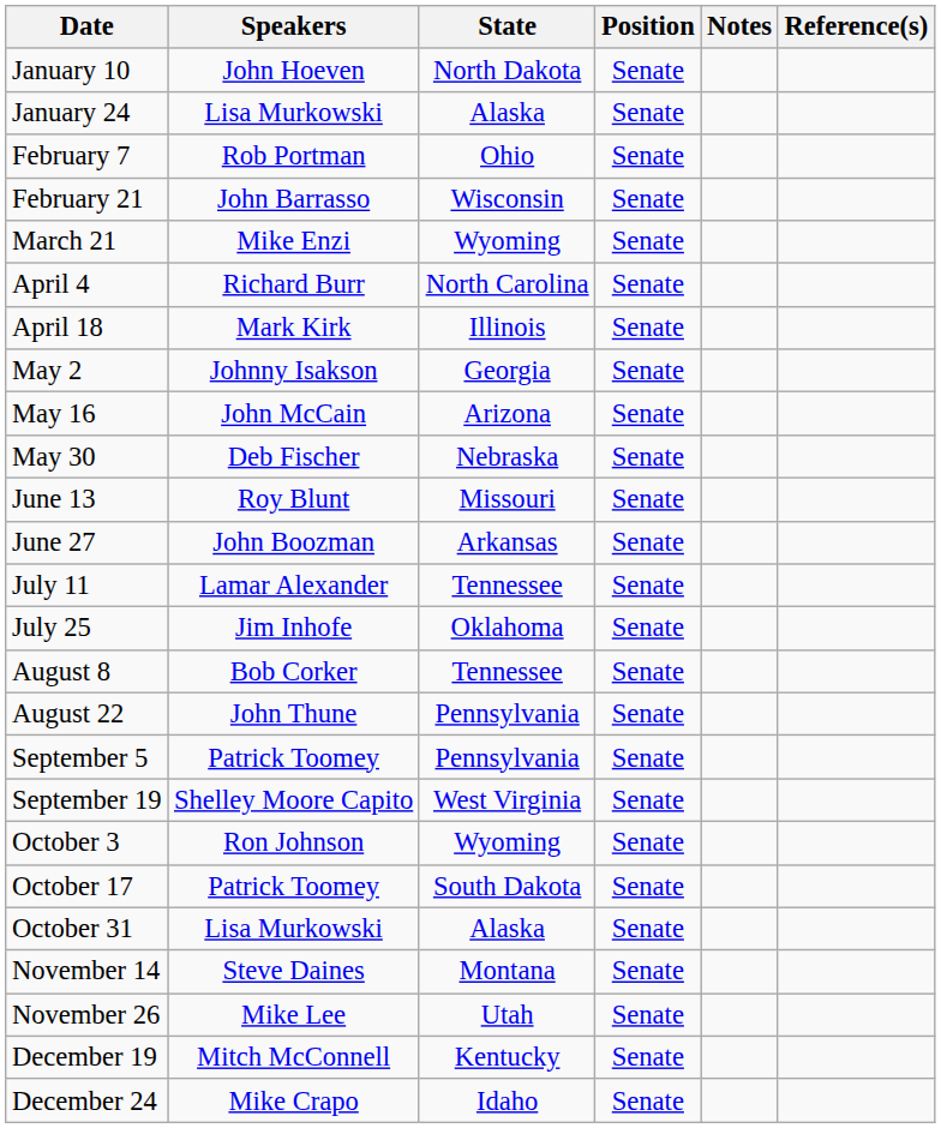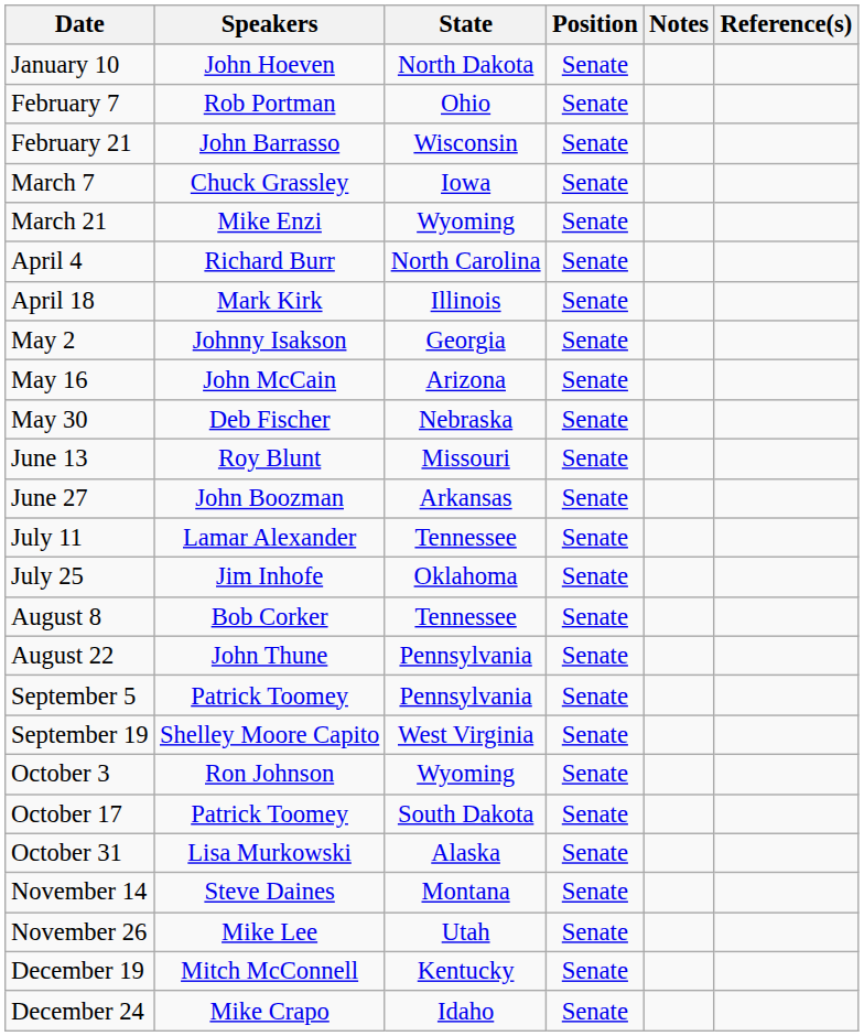- row: January 24 | Lisa Murkowski | Alaska | Senate
+ row: March 7 | Chuck Grassley | Iowa | Senate
